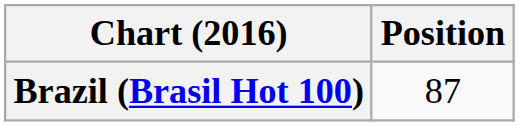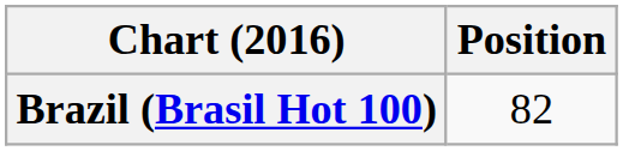Brazil (Brasil Hot 100) | Position: 87 -> 82
